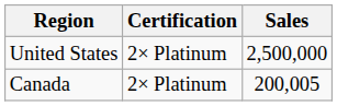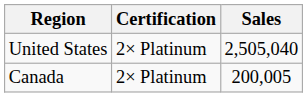United States | Sales: 2,500,000 -> 2,505,040
